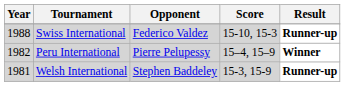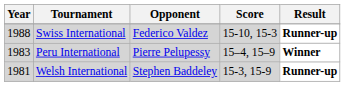Peru International | Year: 1982 -> 1983
